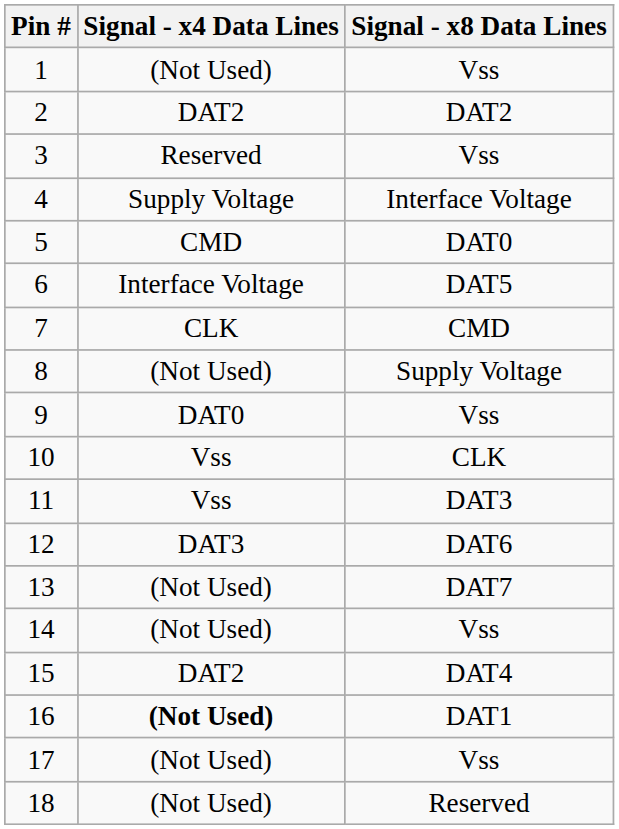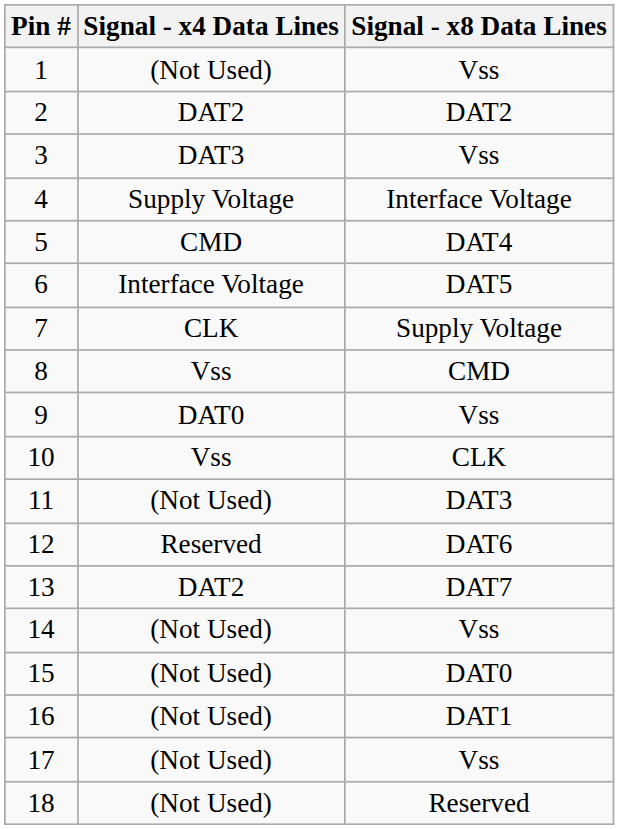3 | Signal - x4 Data Lines: Reserved -> DAT3
5 | Signal - x8 Data Lines: DAT0 -> DAT4
7 | Signal - x8 Data Lines: CMD -> Supply Voltage
8 | Signal - x4 Data Lines: (Not Used) -> Vss
8 | Signal - x8 Data Lines: Supply Voltage -> CMD
11 | Signal - x4 Data Lines: Vss -> (Not Used)
12 | Signal - x4 Data Lines: DAT3 -> Reserved
13 | Signal - x4 Data Lines: (Not Used) -> DAT2
15 | Signal - x4 Data Lines: DAT2 -> (Not Used)
15 | Signal - x8 Data Lines: DAT4 -> DAT0
16 | Signal - x4 Data Lines: bold -> normal
